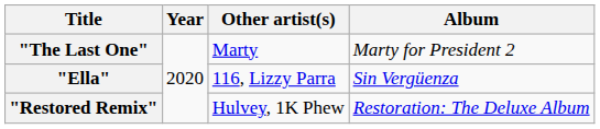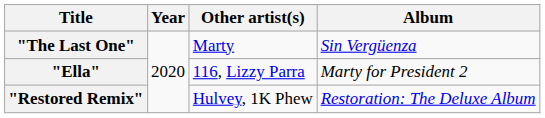"The Last One" | Album: Marty for President 2 -> Sin Vergüenza
"Ella" | Album: Sin Vergüenza -> Marty for President 2
